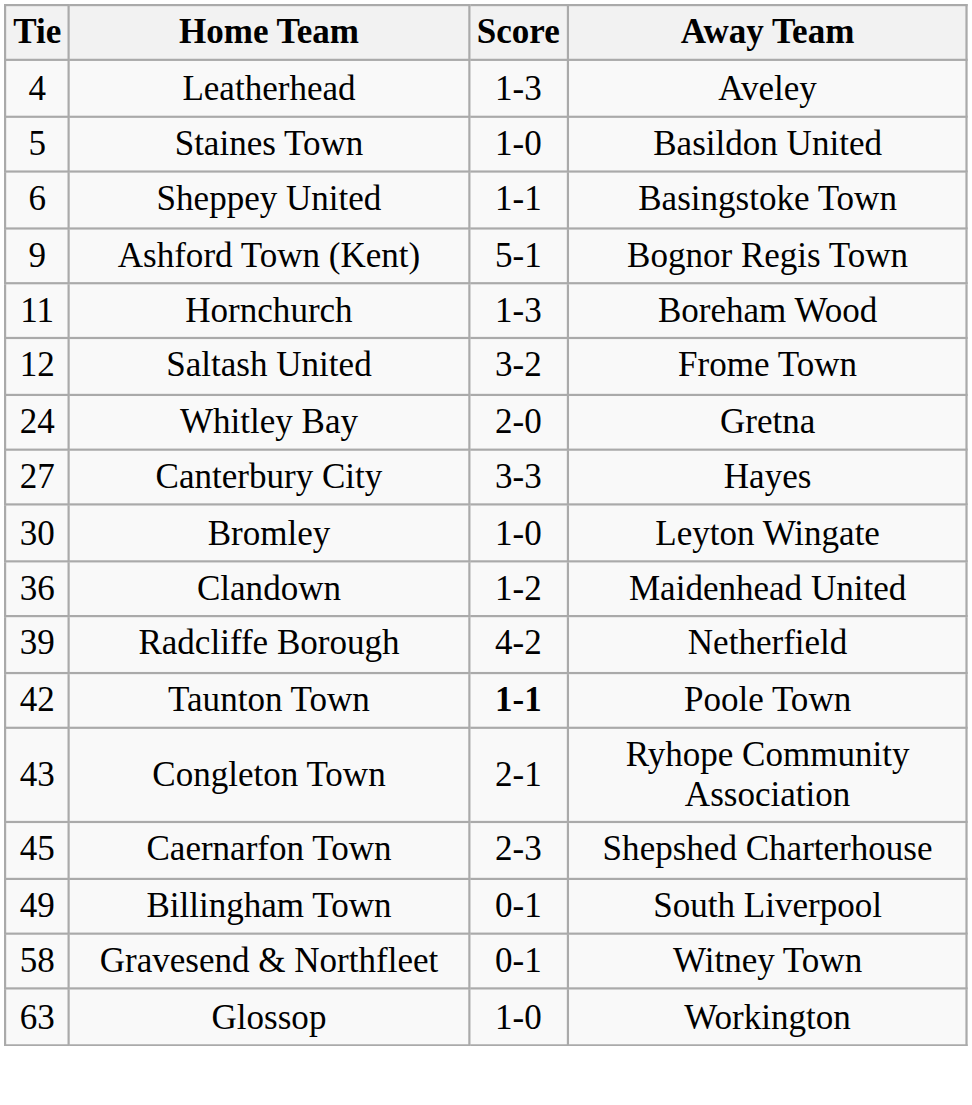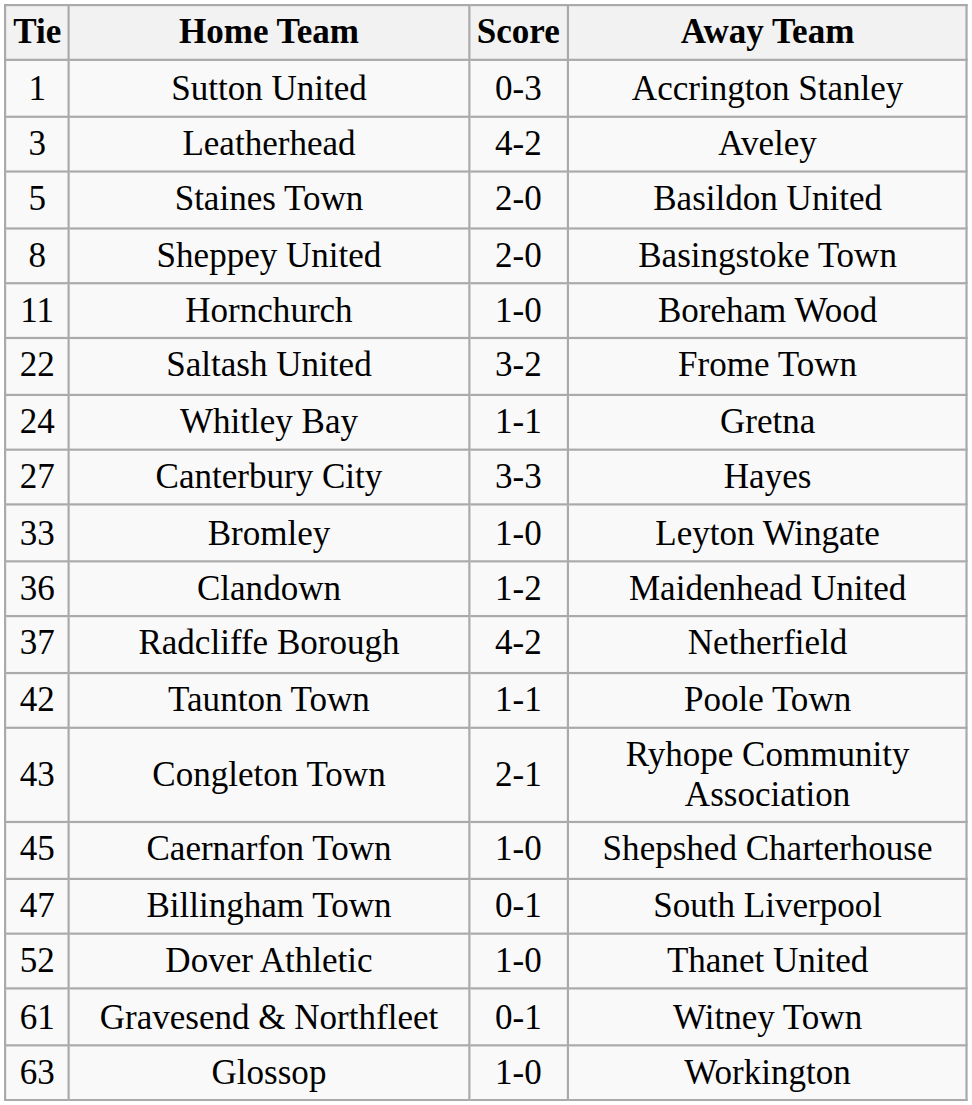+ row: 1 | Sutton United | 0-3 | Accrington Stanley
Leatherhead | Tie: 4 -> 3
Leatherhead | Score: 1-3 -> 4-2
Staines Town | Score: 1-0 -> 2-0
Sheppey United | Tie: 6 -> 8
Sheppey United | Score: 1-1 -> 2-0
- row: 9 | Ashford Town (Kent) | 5-1 | Bognor Regis Town
Hornchurch | Score: 1-3 -> 1-0
Saltash United | Tie: 12 -> 22
Whitley Bay | Score: 2-0 -> 1-1
Bromley | Tie: 30 -> 33
Radcliffe Borough | Tie: 39 -> 37
Taunton Town | Score: bold -> normal
Caernarfon Town | Score: 2-3 -> 1-0
Billingham Town | Tie: 49 -> 47
+ row: 52 | Dover Athletic | 1-0 | Thanet United
Gravesend & Northfleet | Tie: 58 -> 61
